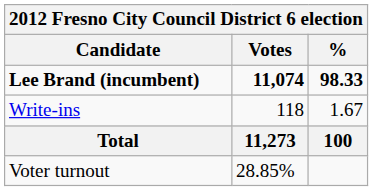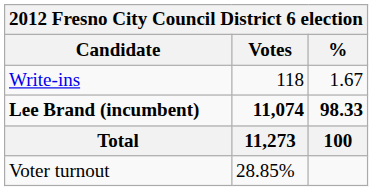rows swapped: Lee Brand (incumbent) <-> Write-ins
